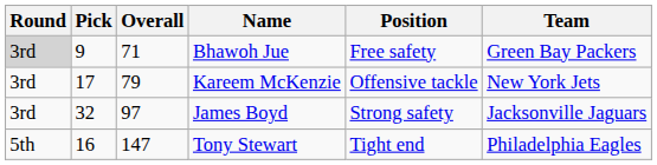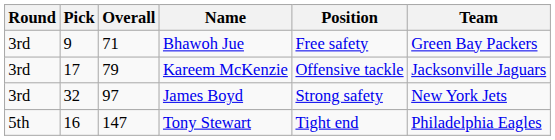Bhawoh Jue | Round: lightgrey background -> no background
Kareem McKenzie | Team: New York Jets -> Jacksonville Jaguars
James Boyd | Team: Jacksonville Jaguars -> New York Jets
